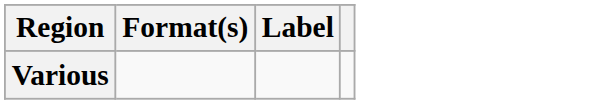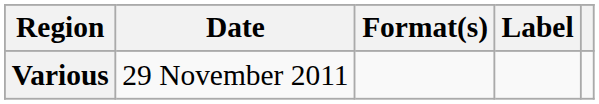+ column: Date | 29 November 2011
